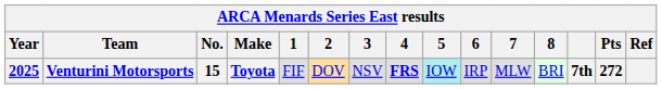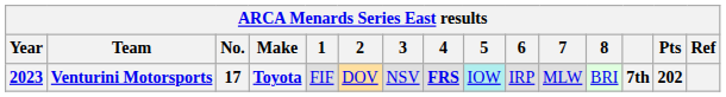Venturini Motorsports | Year: 2025 -> 2023
Venturini Motorsports | No.: 15 -> 17
Venturini Motorsports | Pts: 272 -> 202
